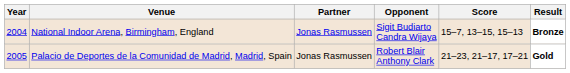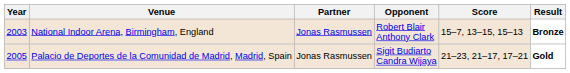National Indoor Arena, Birmingham, England | Year: 2004 -> 2003
National Indoor Arena, Birmingham, England | Opponent: Sigit Budiarto Candra Wijaya -> Robert Blair Anthony Clark
Palacio de Deportes de la Comunidad de Madrid, Madrid, Spain | Opponent: Robert Blair Anthony Clark -> Sigit Budiarto Candra Wijaya
